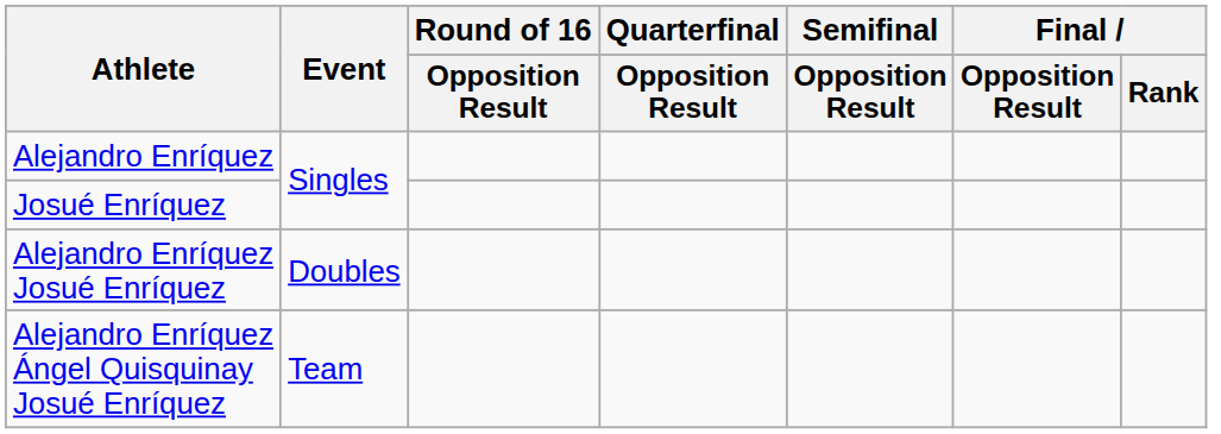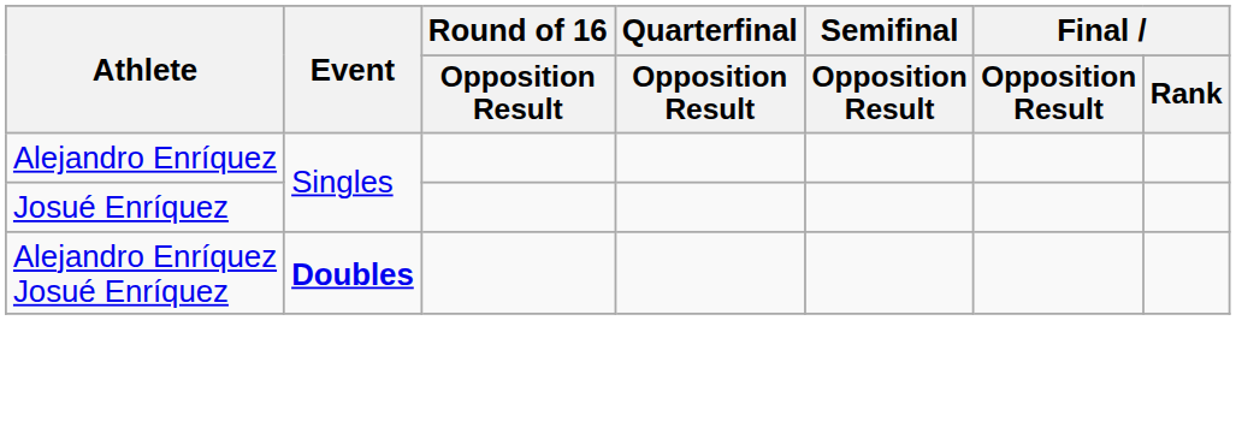Alejandro Enríquez Josué Enríquez | Event: normal -> bold
- row: Alejandro Enríquez Ángel Quisquinay Josué Enríquez | Team
